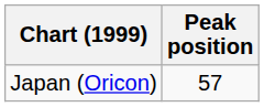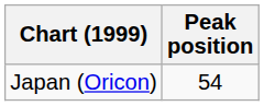Japan (Oricon) | Peak position: 57 -> 54
